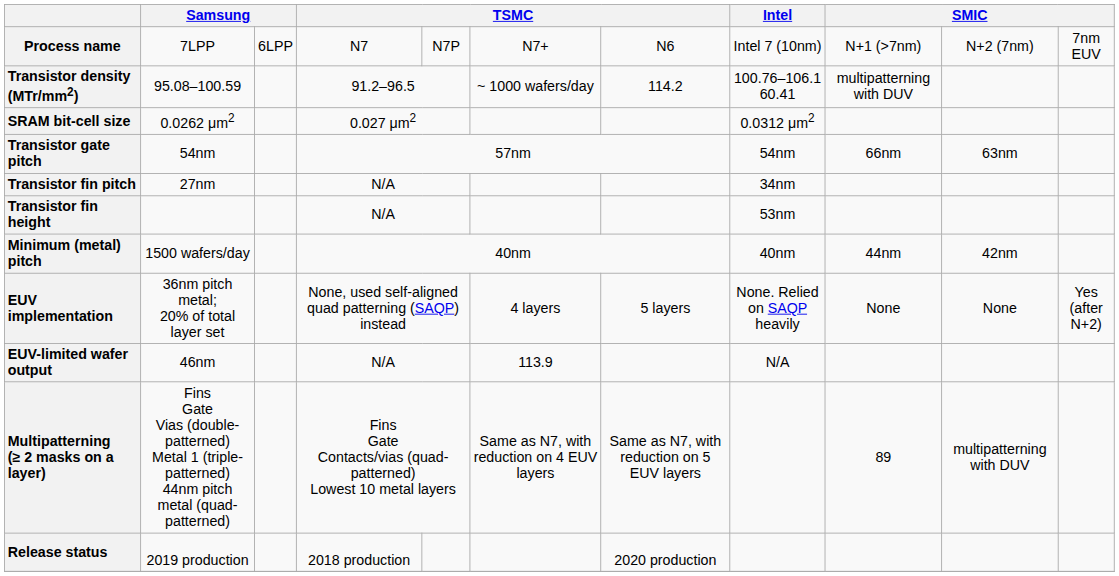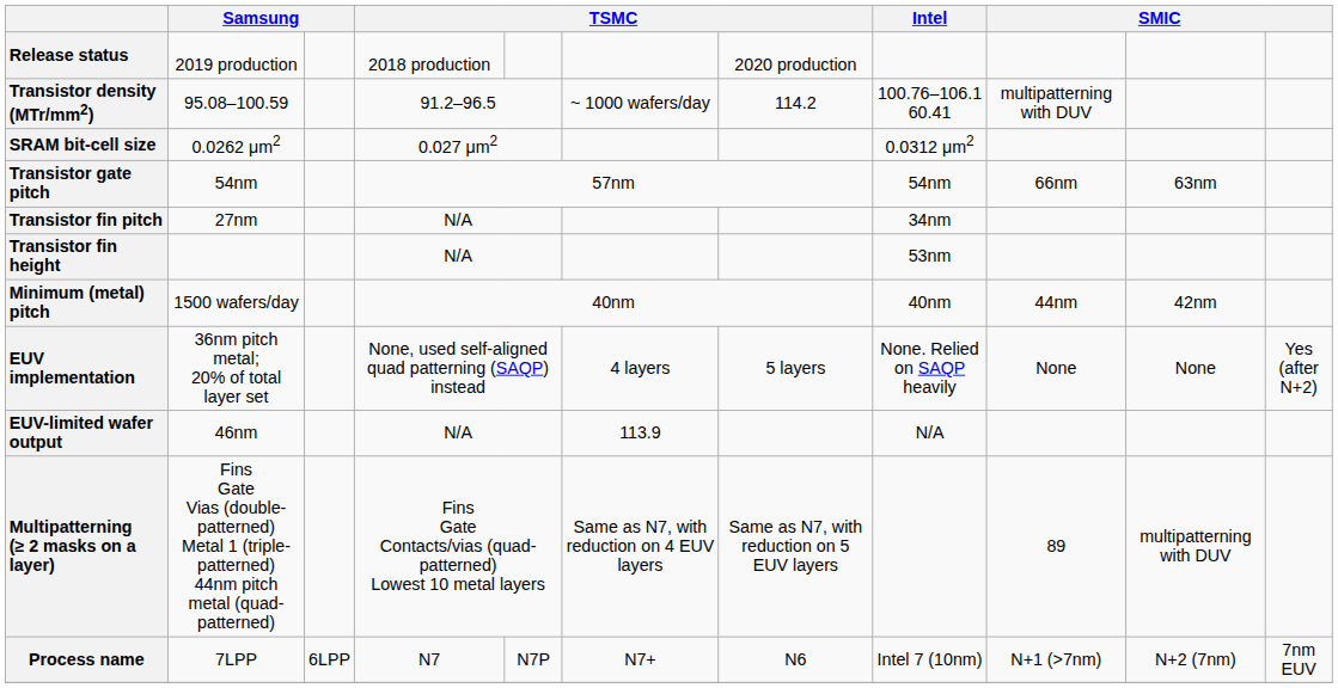rows swapped: Process name <-> Release status
